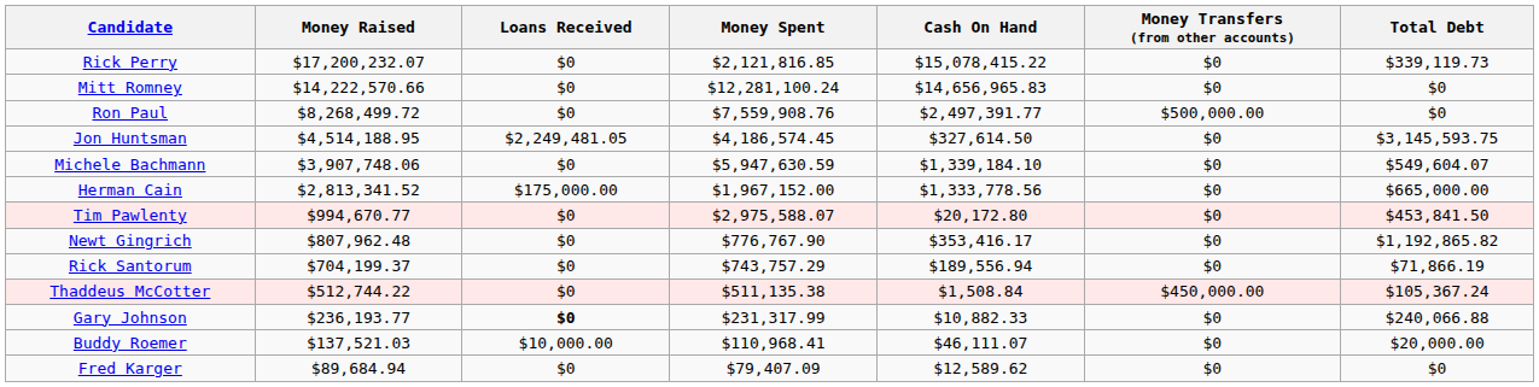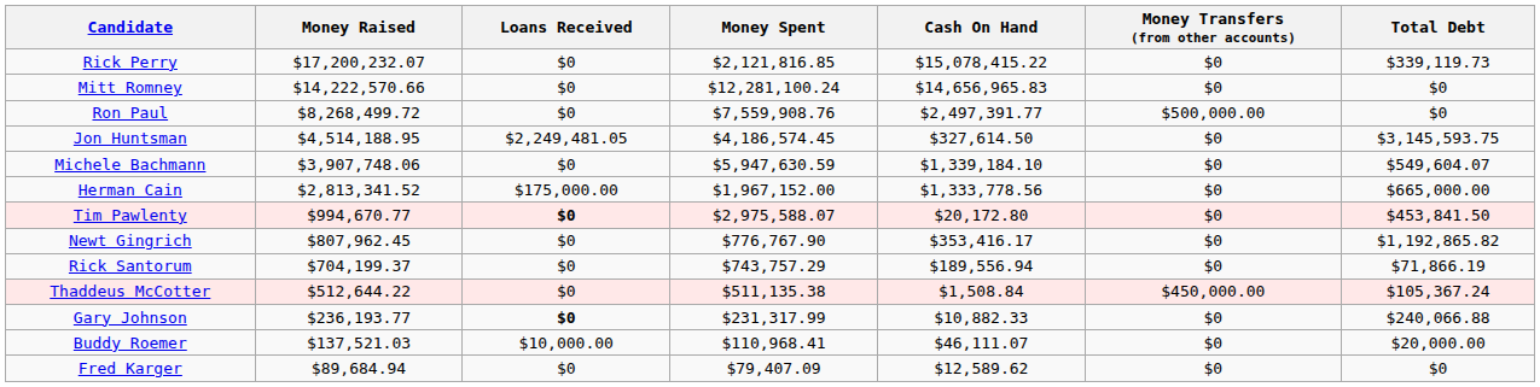Tim Pawlenty | Loans Received: normal -> bold
Newt Gingrich | Money Raised: $807,962.48 -> $807,962.45
Thaddeus McCotter | Money Raised: $512,744.22 -> $512,644.22
